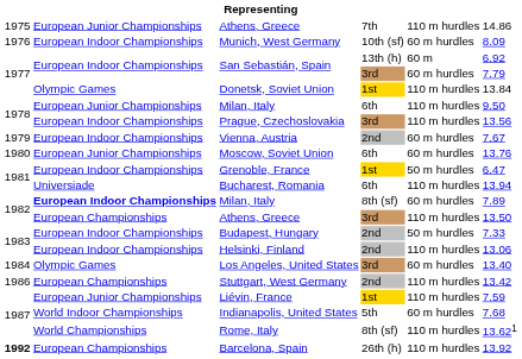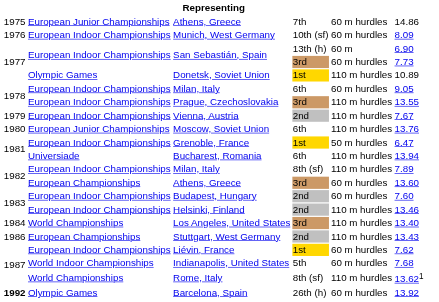Athens, Greece / 7th | column 5: 110 m hurdles -> 60 m hurdles
San Sebastián, Spain / 13th (h) | column 6: 6.92 -> 6.90
San Sebastián, Spain / 3rd | column 6: 7.79 -> 7.73
Donetsk, Soviet Union | column 6: 13.84 -> 10.89
Milan, Italy / 6th | column 2: European Junior Championships -> European Indoor Championships
Milan, Italy / 6th | column 5: 110 m hurdles -> 60 m hurdles
Milan, Italy / 6th | column 6: 9.50 -> 9.05
Prague, Czechoslovakia | column 6: 13.56 -> 13.55
Vienna, Austria | column 5: 60 m hurdles -> 110 m hurdles
Moscow, Soviet Union | column 5: 60 m hurdles -> 110 m hurdles
Milan, Italy / 8th (sf) | column 2: bold -> normal
Milan, Italy / 8th (sf) | column 5: 60 m hurdles -> 110 m hurdles
Athens, Greece / 3rd | column 5: 110 m hurdles -> 60 m hurdles
Athens, Greece / 3rd | column 6: 13.50 -> 13.60
Budapest, Hungary | column 5: 50 m hurdles -> 60 m hurdles
Budapest, Hungary | column 6: 7.33 -> 7.60
Helsinki, Finland | column 6: 13.06 -> 13.46
Los Angeles, United States | column 2: Olympic Games -> World Championships
Los Angeles, United States | column 5: 60 m hurdles -> 110 m hurdles
Stuttgart, West Germany | column 6: 13.42 -> 13.43
Liévin, France | column 2: European Junior Championships -> European Indoor Championships
Liévin, France | column 5: 110 m hurdles -> 60 m hurdles
Liévin, France | column 6: 7.59 -> 7.62
Barcelona, Spain | column 2: European Championships -> Olympic Games
Barcelona, Spain | column 5: 110 m hurdles -> 60 m hurdles
